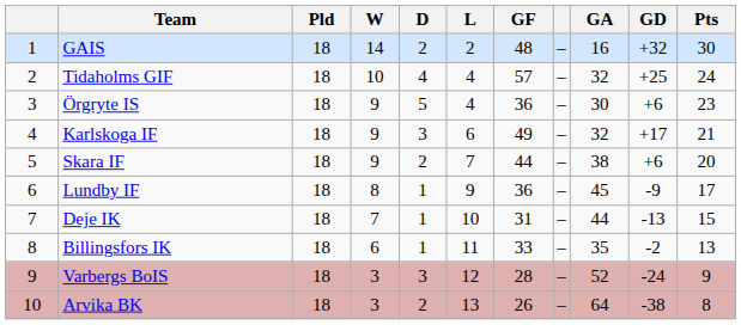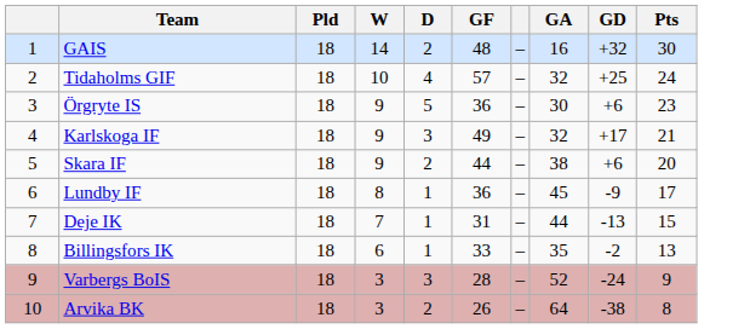- column: L | 2 | 4 | 4 | 6 | 7 | 9 | 10 | 11 | 12 | 13
